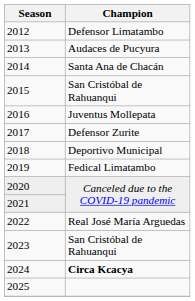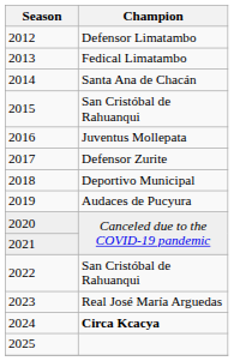2013 | Champion: Audaces de Pucyura -> Fedical Limatambo
2019 | Champion: Fedical Limatambo -> Audaces de Pucyura
2022 | Champion: Real José María Arguedas -> San Cristóbal de Rahuanqui
2023 | Champion: San Cristóbal de Rahuanqui -> Real José María Arguedas
